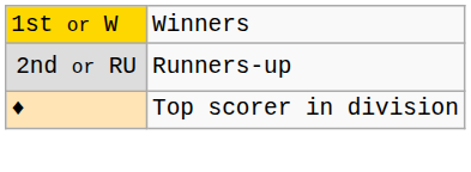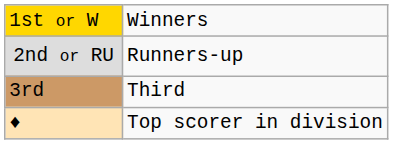+ row: 3rd | Third
